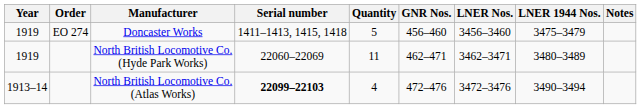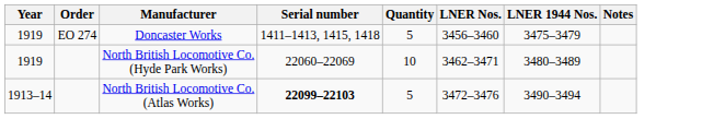- column: GNR Nos. | 456–460 | 462–471 | 472–476
North British Locomotive Co. (Hyde Park Works) | Quantity: 11 -> 10
North British Locomotive Co. (Atlas Works) | Quantity: 4 -> 5
